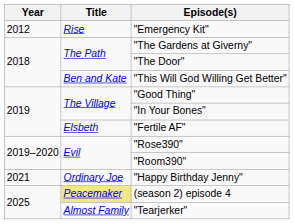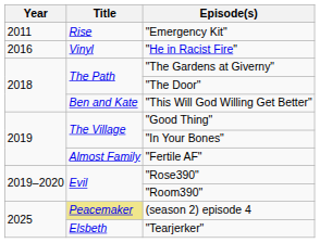"Emergency Kit" | Year: 2012 -> 2011
+ row: 2016 | Vinyl | "He in Racist Fire"
"Fertile AF" | Title: Elsbeth -> Almost Family
- row: 2021 | Ordinary Joe | "Happy Birthday Jenny"
"Tearjerker" | Title: Almost Family -> Elsbeth
